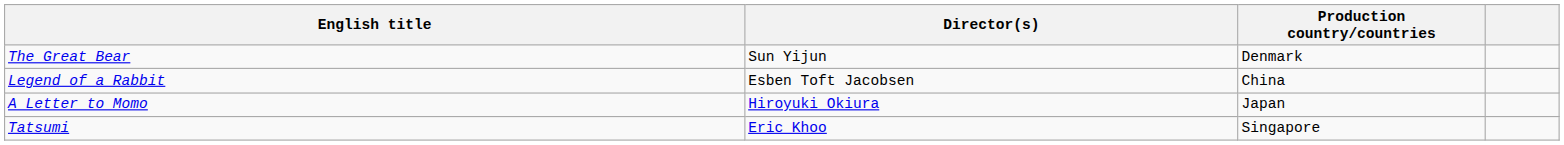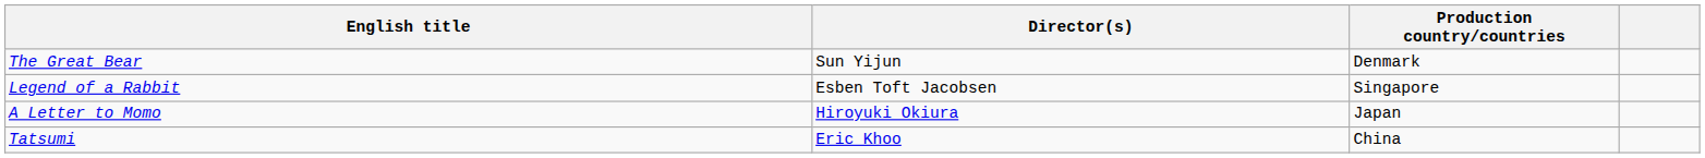Legend of a Rabbit | Production country/countries: China -> Singapore
Tatsumi | Production country/countries: Singapore -> China
